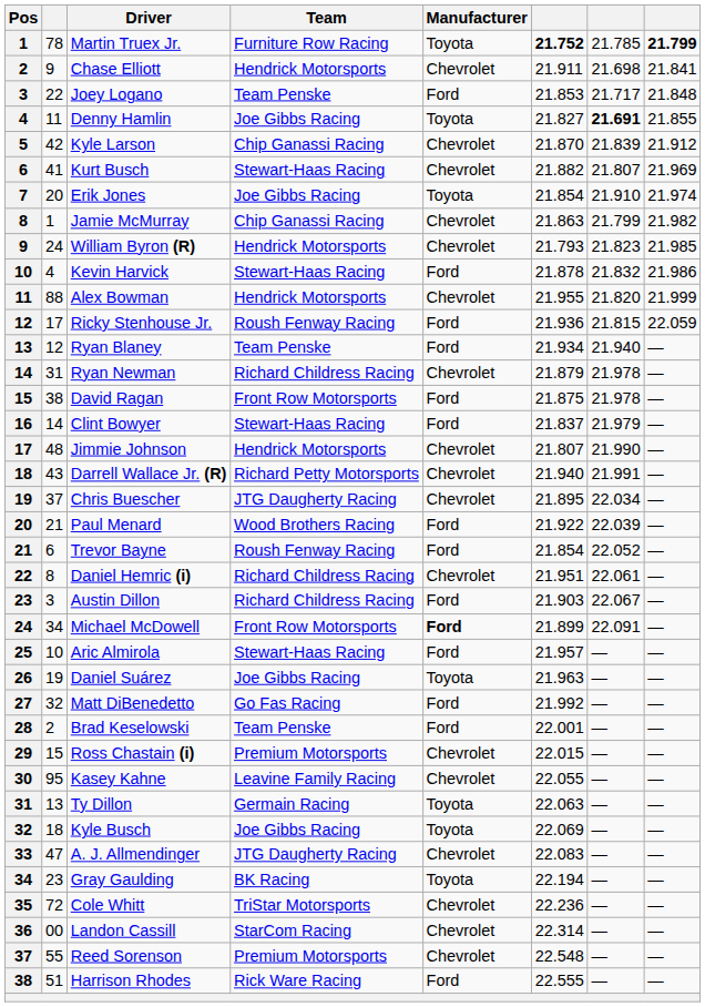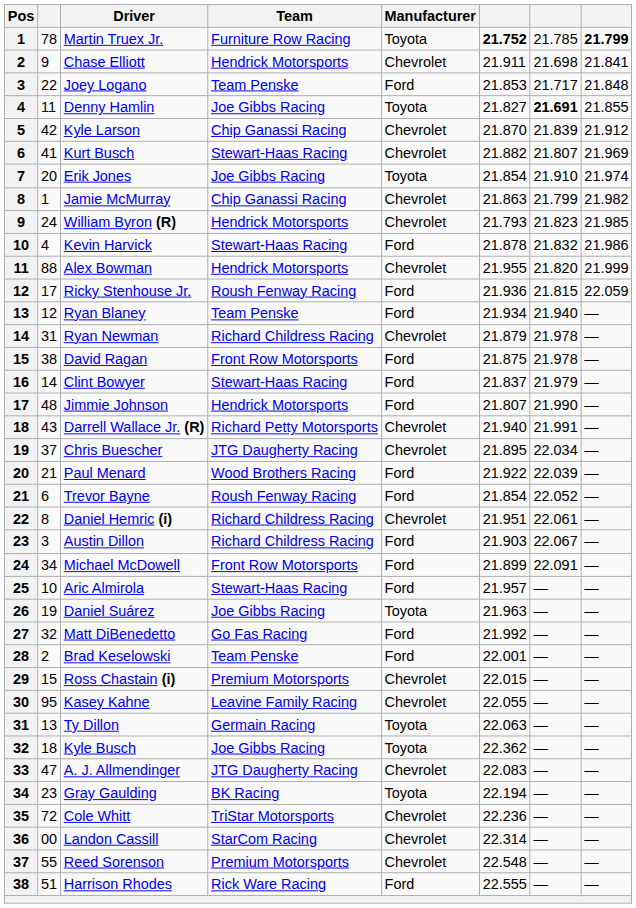Jimmie Johnson | Manufacturer: Chevrolet -> Ford
Michael McDowell | Manufacturer: bold -> normal
Kyle Busch | column 6: 22.069 -> 22.362
